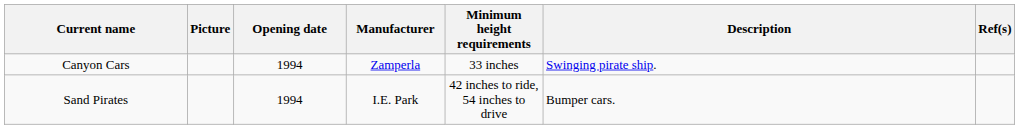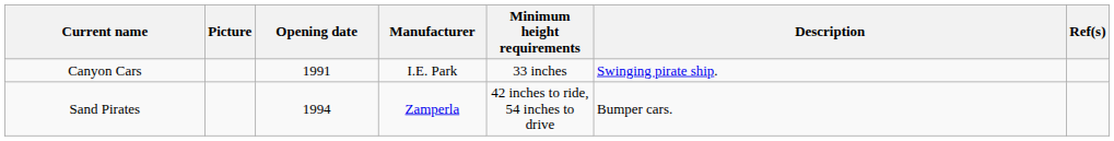Canyon Cars | Opening date: 1994 -> 1991
Canyon Cars | Manufacturer: Zamperla -> I.E. Park
Sand Pirates | Manufacturer: I.E. Park -> Zamperla
